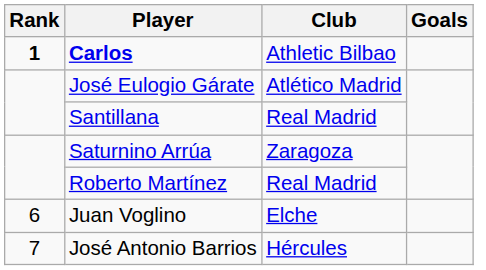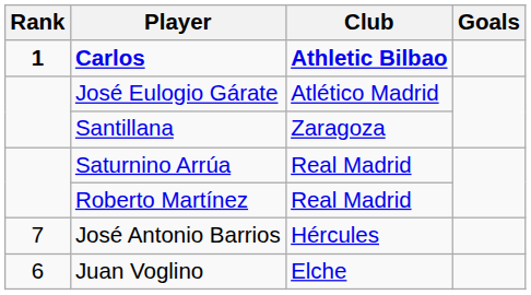Carlos | Club: normal -> bold
Santillana | Club: Real Madrid -> Zaragoza
Saturnino Arrúa | Club: Zaragoza -> Real Madrid
rows swapped: Juan Voglino <-> José Antonio Barrios
